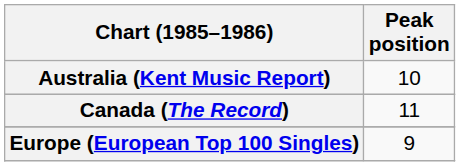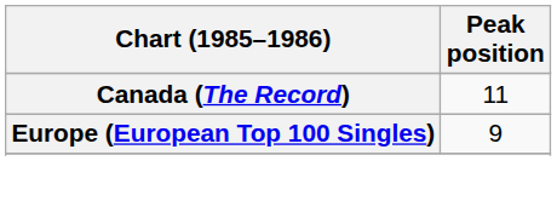- row: Australia (Kent Music Report) | 10
